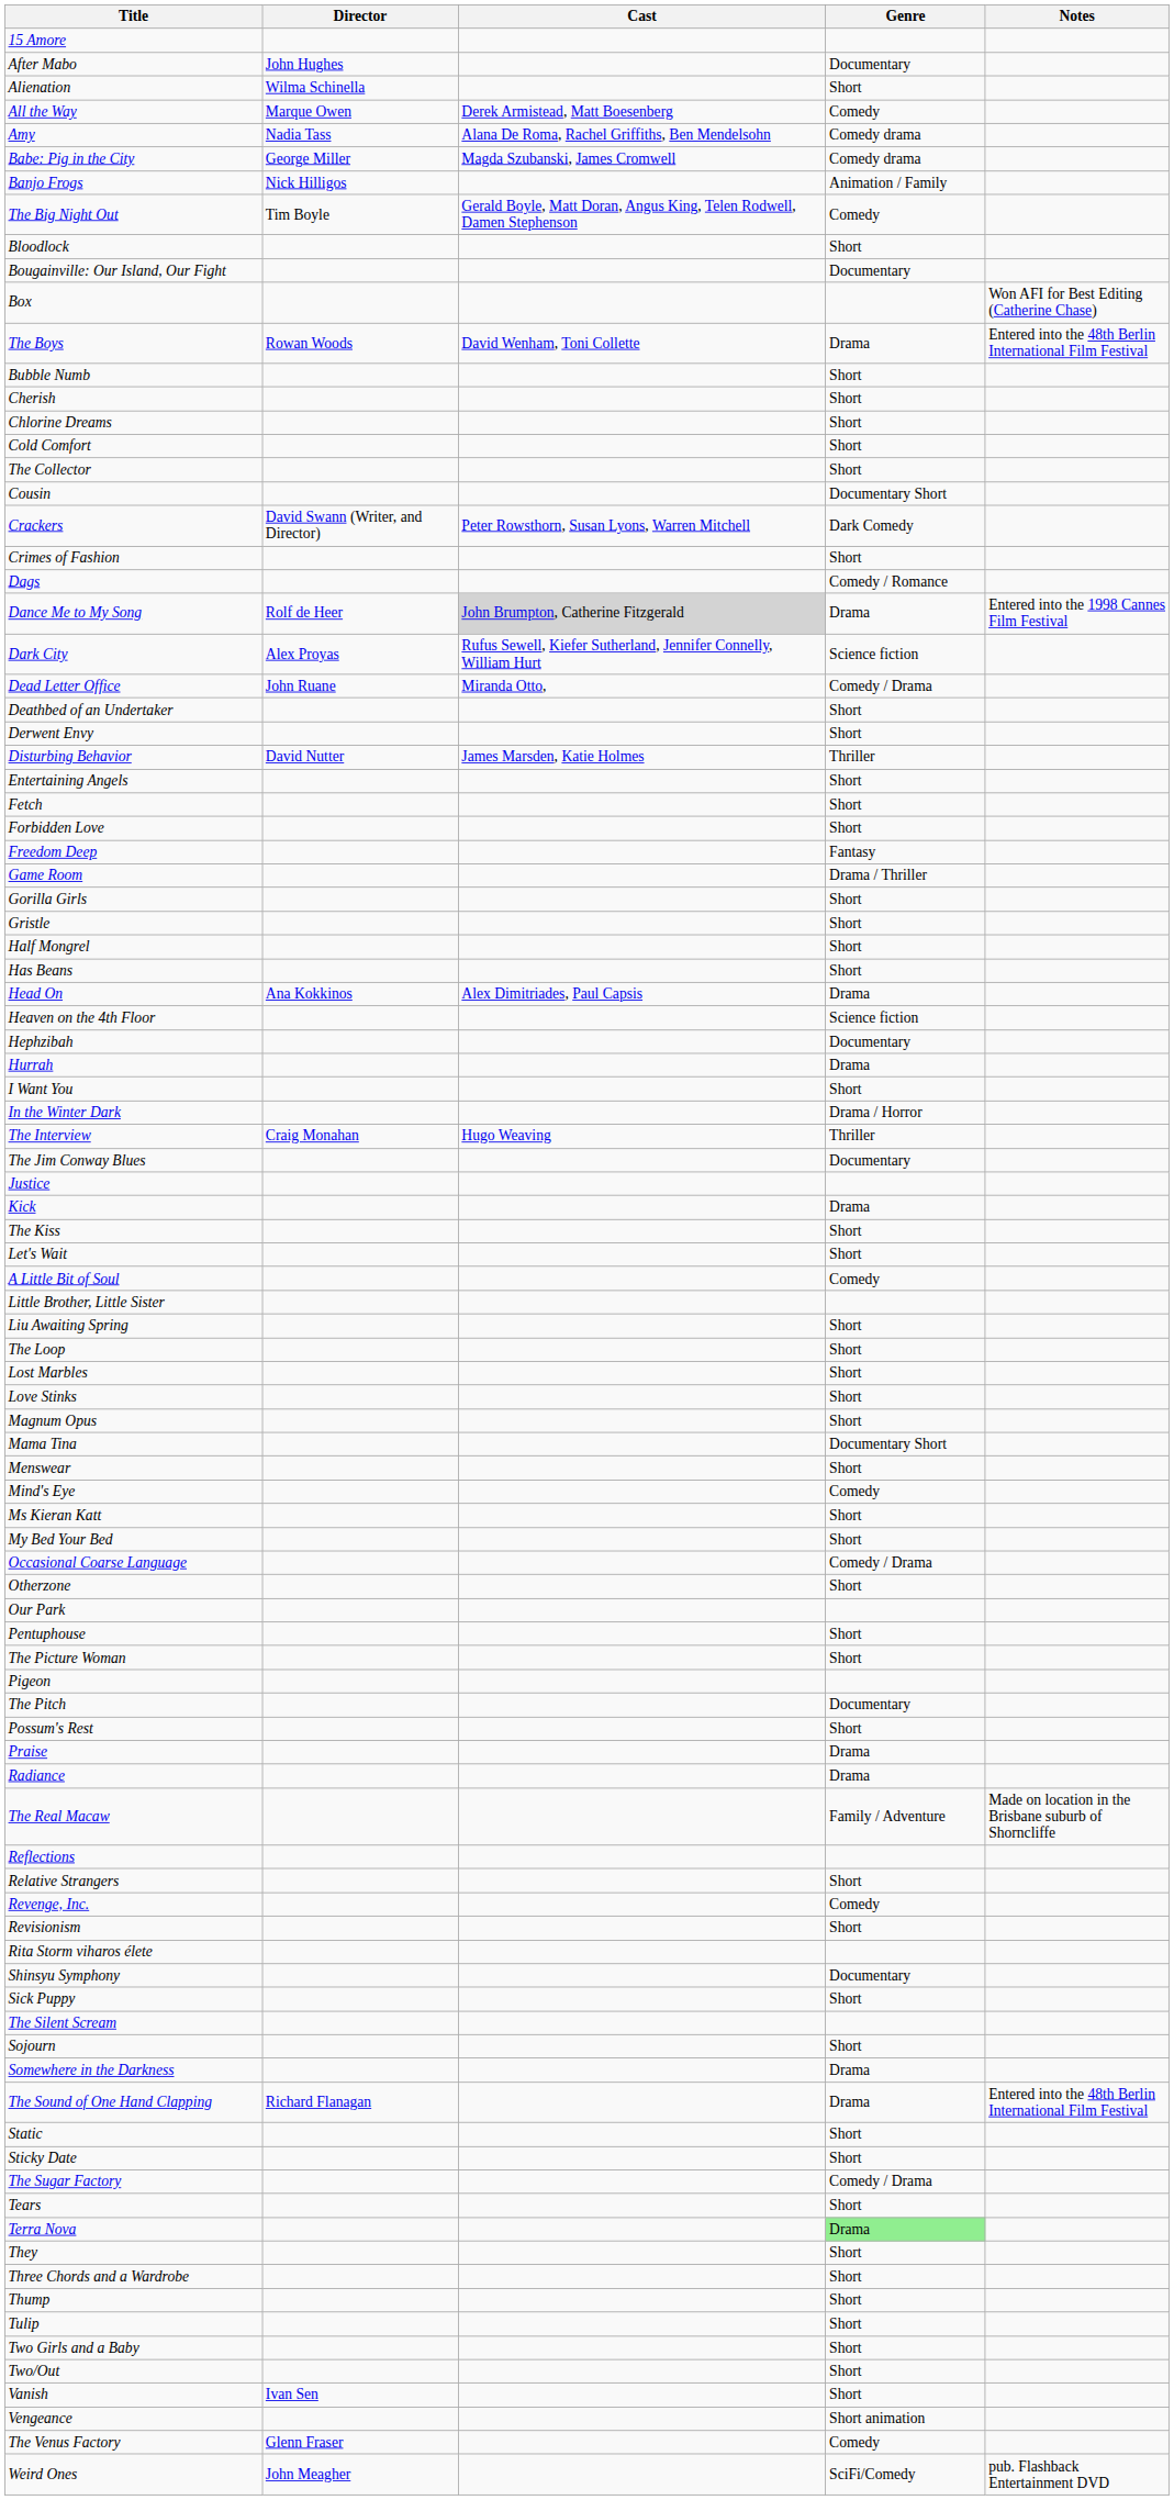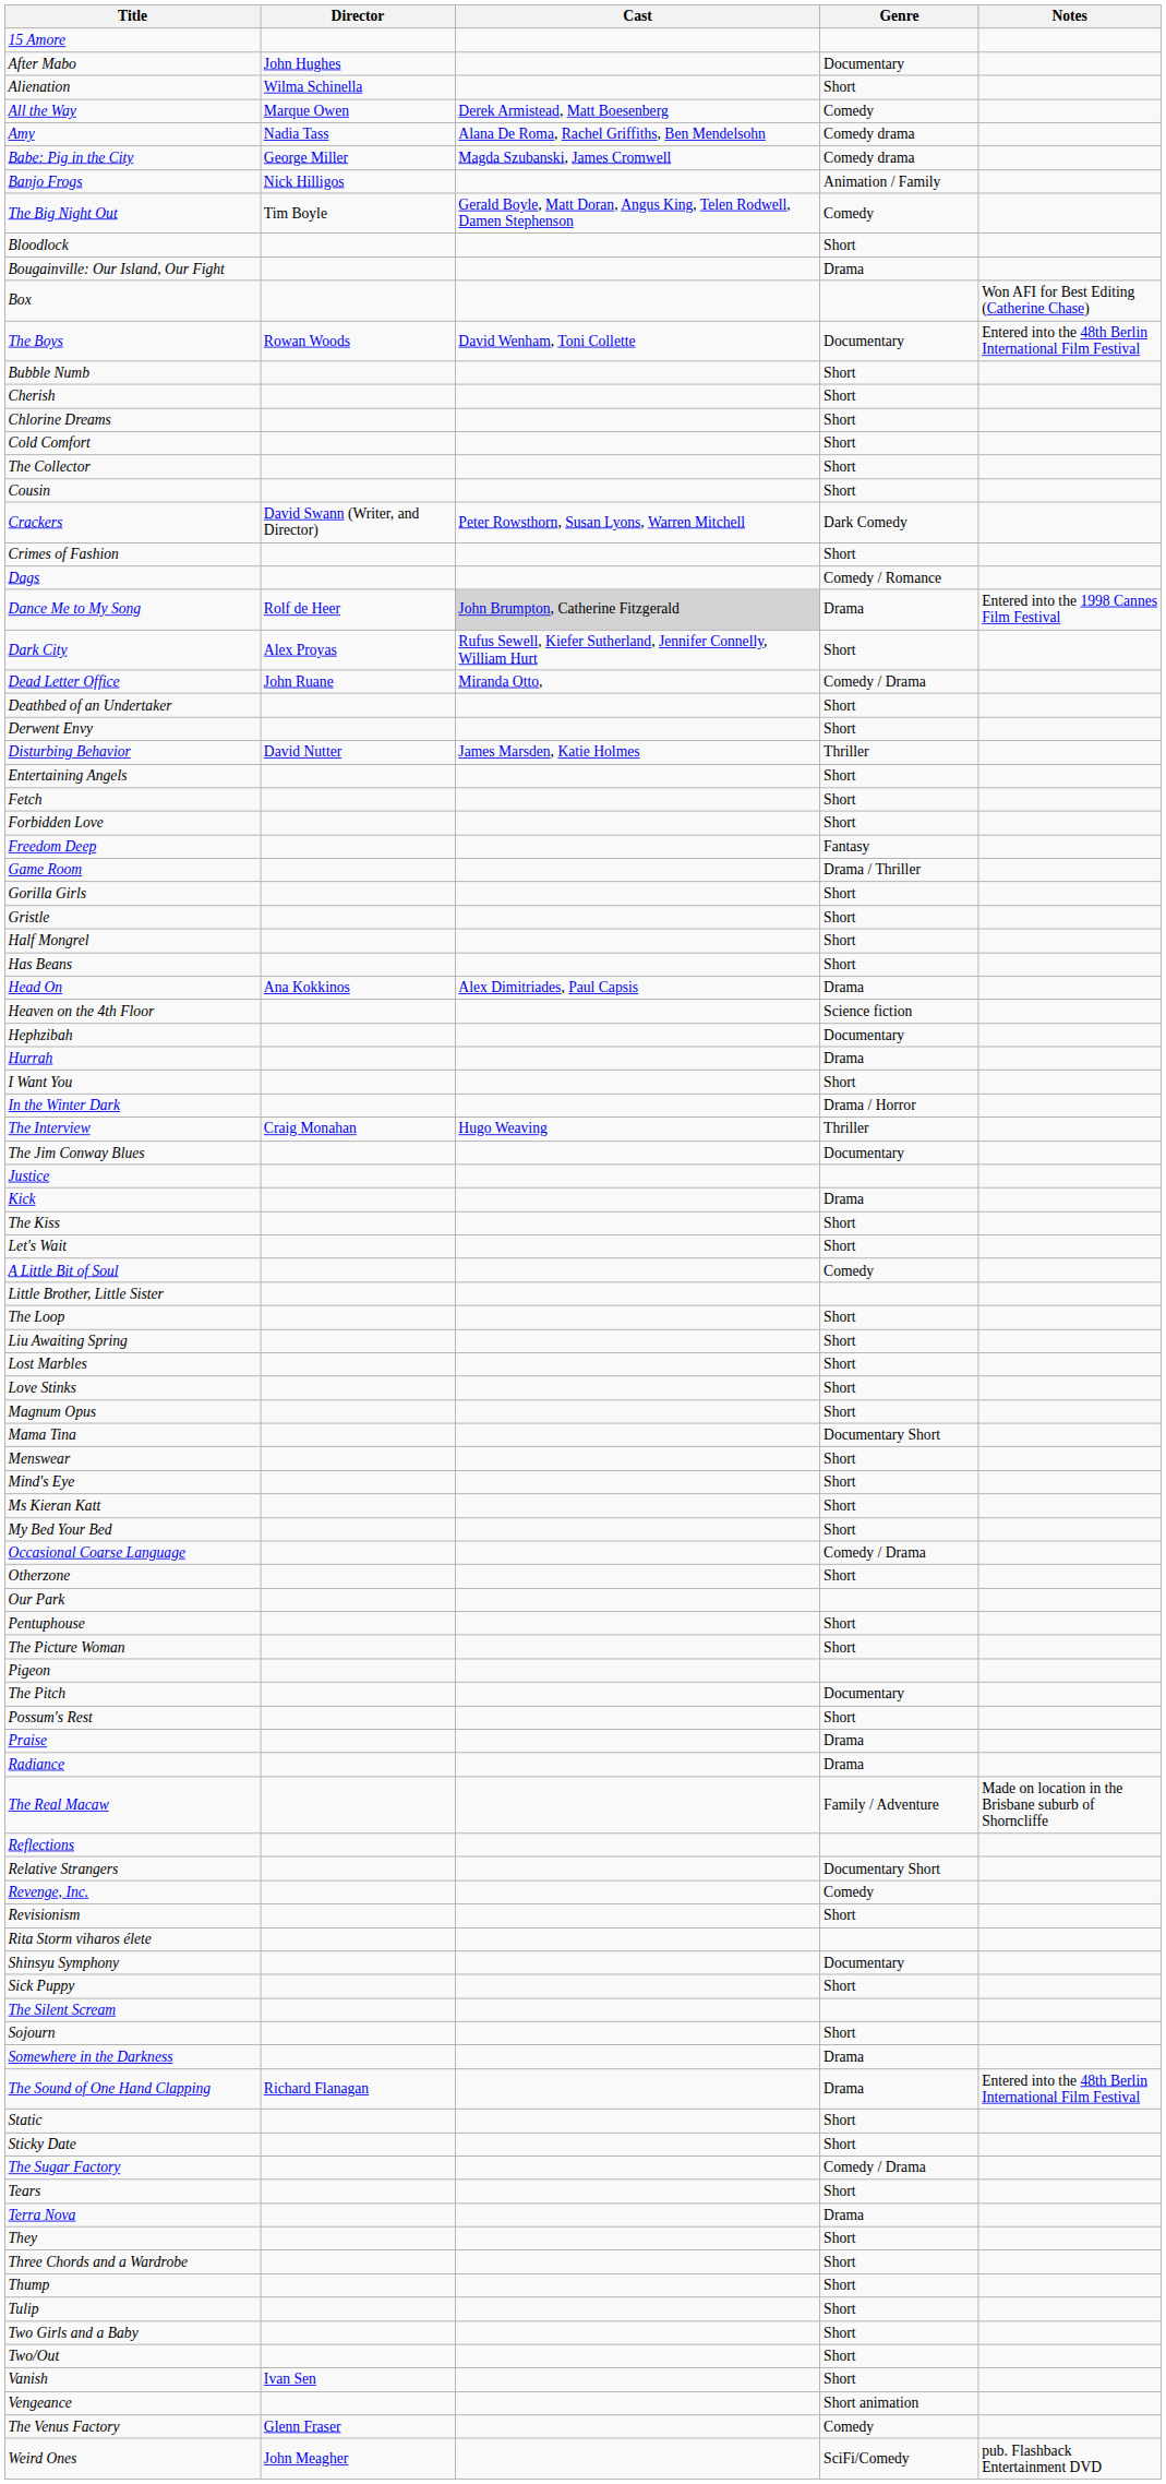Bougainville: Our Island, Our Fight | Genre: Documentary -> Drama
The Boys | Genre: Drama -> Documentary
Cousin | Genre: Documentary Short -> Short
Dark City | Genre: Science fiction -> Short
rows swapped: Liu Awaiting Spring <-> The Loop
Mind's Eye | Genre: Comedy -> Short
Relative Strangers | Genre: Short -> Documentary Short
Terra Nova | Genre: lightgreen background -> no background
